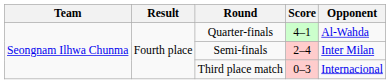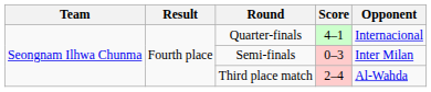Quarter-finals | Opponent: Al-Wahda -> Internacional
Semi-finals | Score: 2–4 -> 0–3
Third place match | Score: 0–3 -> 2–4
Third place match | Opponent: Internacional -> Al-Wahda
